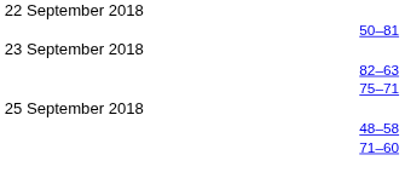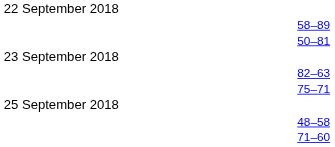+ row: 58–89
